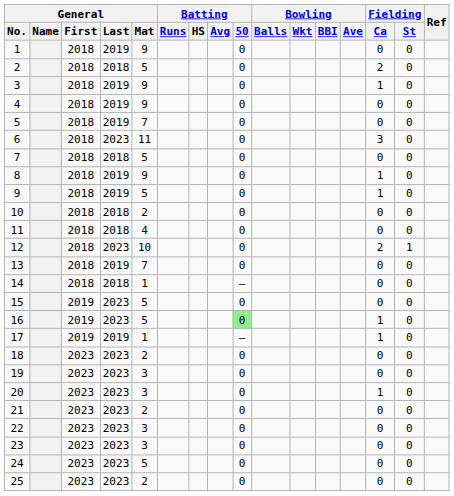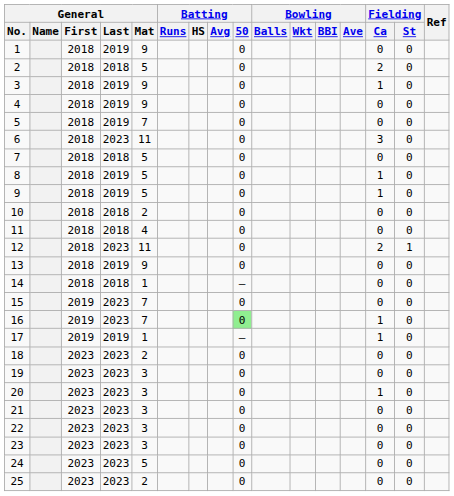8 | General / Mat: 9 -> 5
12 | General / Mat: 10 -> 11
13 | General / Mat: 7 -> 9
15 | General / Mat: 5 -> 7
16 | General / Mat: 5 -> 7
21 | General / Mat: 2 -> 3
